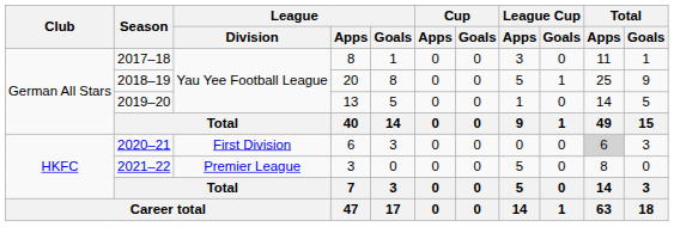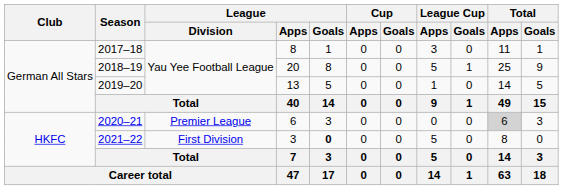2020–21 | League / Division: First Division -> Premier League
2021–22 | League / Division: Premier League -> First Division
2021–22 | League / Goals: normal -> bold
